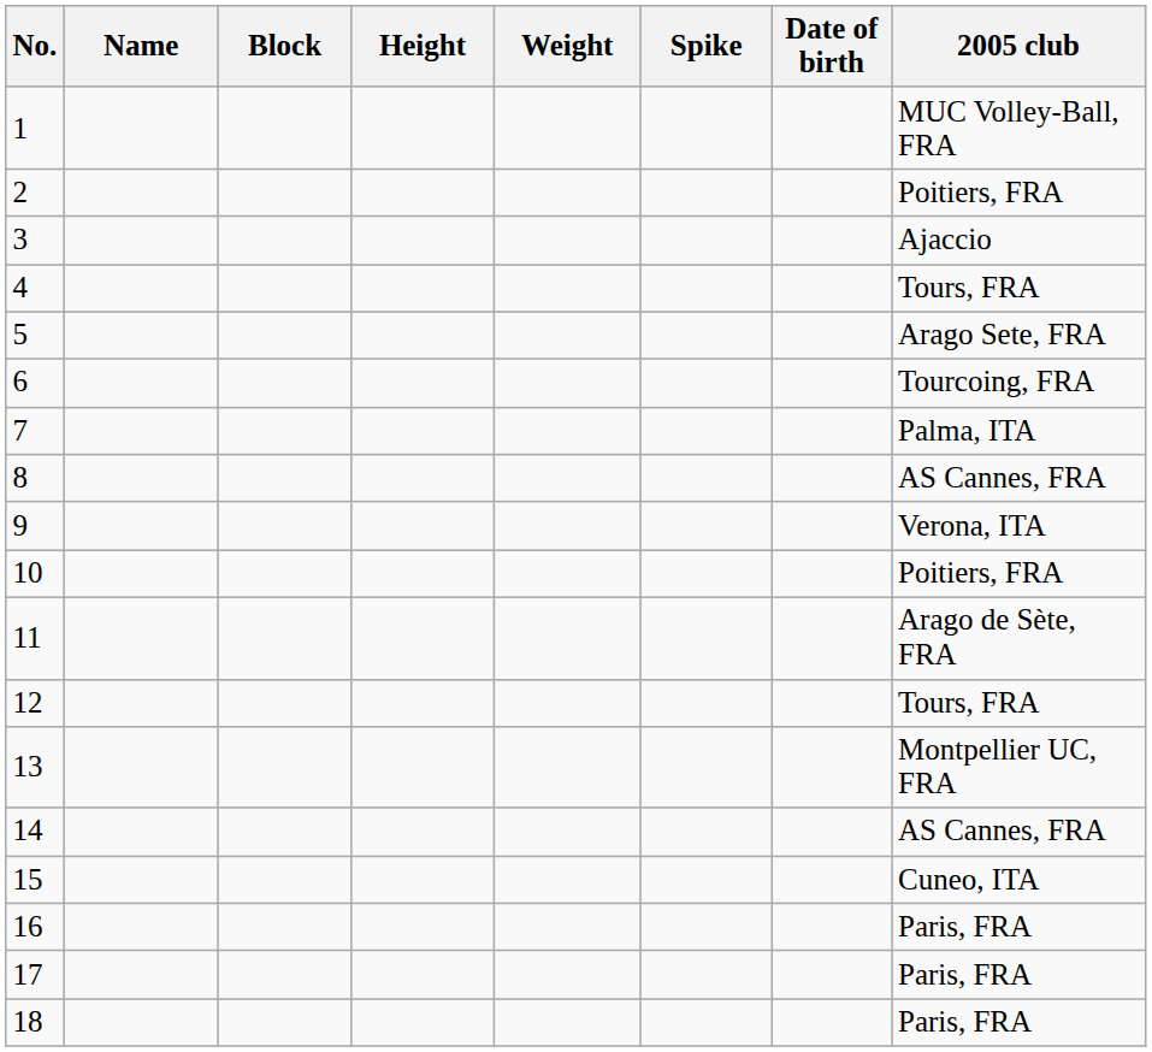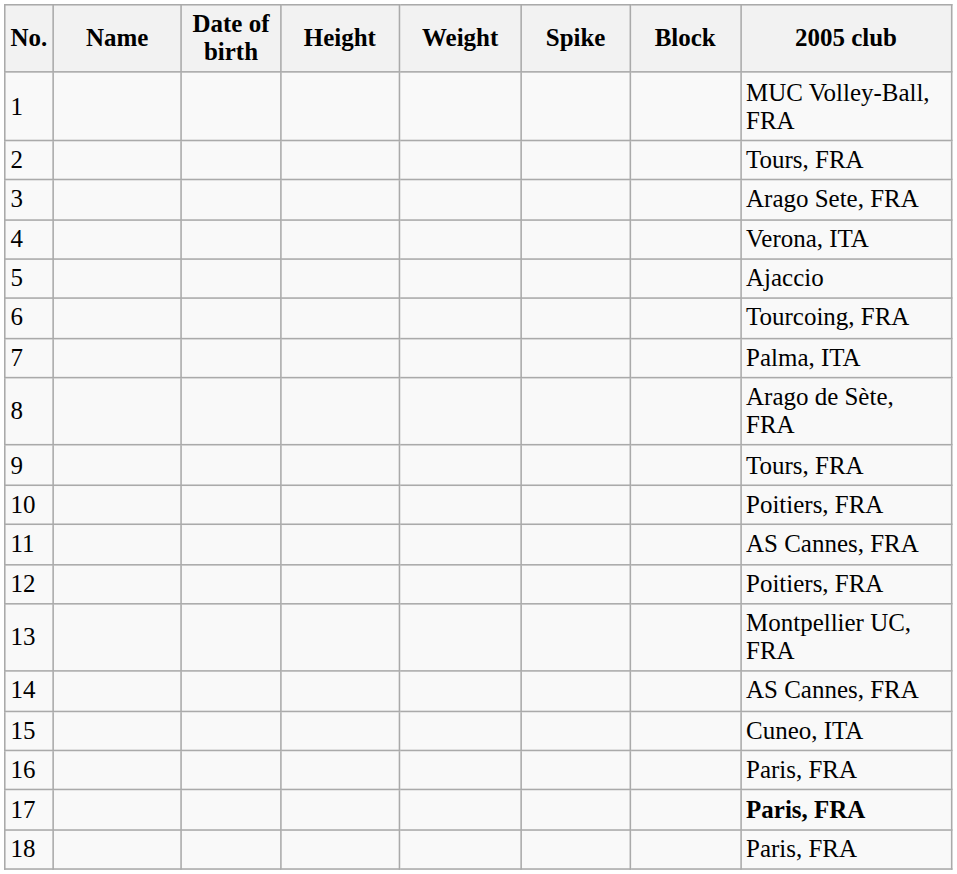columns swapped: Date of birth <-> Block
2 | 2005 club: Poitiers, FRA -> Tours, FRA
3 | 2005 club: Ajaccio -> Arago Sete, FRA
4 | 2005 club: Tours, FRA -> Verona, ITA
5 | 2005 club: Arago Sete, FRA -> Ajaccio
8 | 2005 club: AS Cannes, FRA -> Arago de Sète, FRA
9 | 2005 club: Verona, ITA -> Tours, FRA
11 | 2005 club: Arago de Sète, FRA -> AS Cannes, FRA
12 | 2005 club: Tours, FRA -> Poitiers, FRA
17 | 2005 club: normal -> bold
